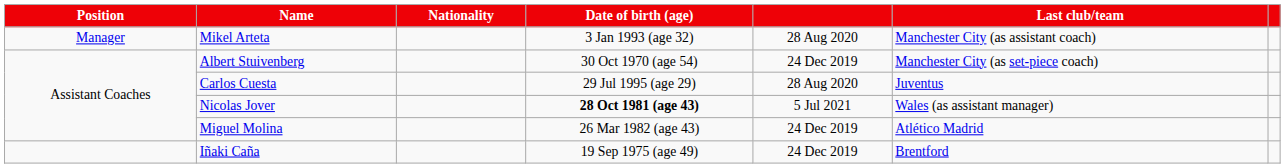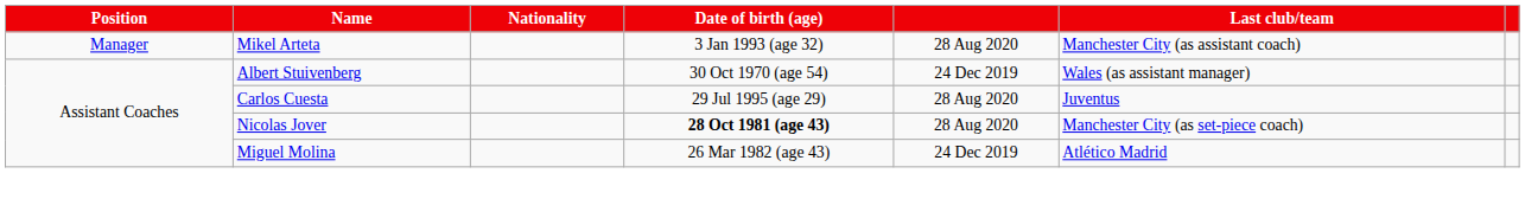Albert Stuivenberg | Last club/team: Manchester City (as set-piece coach) -> Wales (as assistant manager)
Nicolas Jover | column 5: 5 Jul 2021 -> 28 Aug 2020
Nicolas Jover | Last club/team: Wales (as assistant manager) -> Manchester City (as set-piece coach)
- row: Iñaki Caña | 19 Sep 1975 (age 49) | 24 Dec 2019 | Brentford
